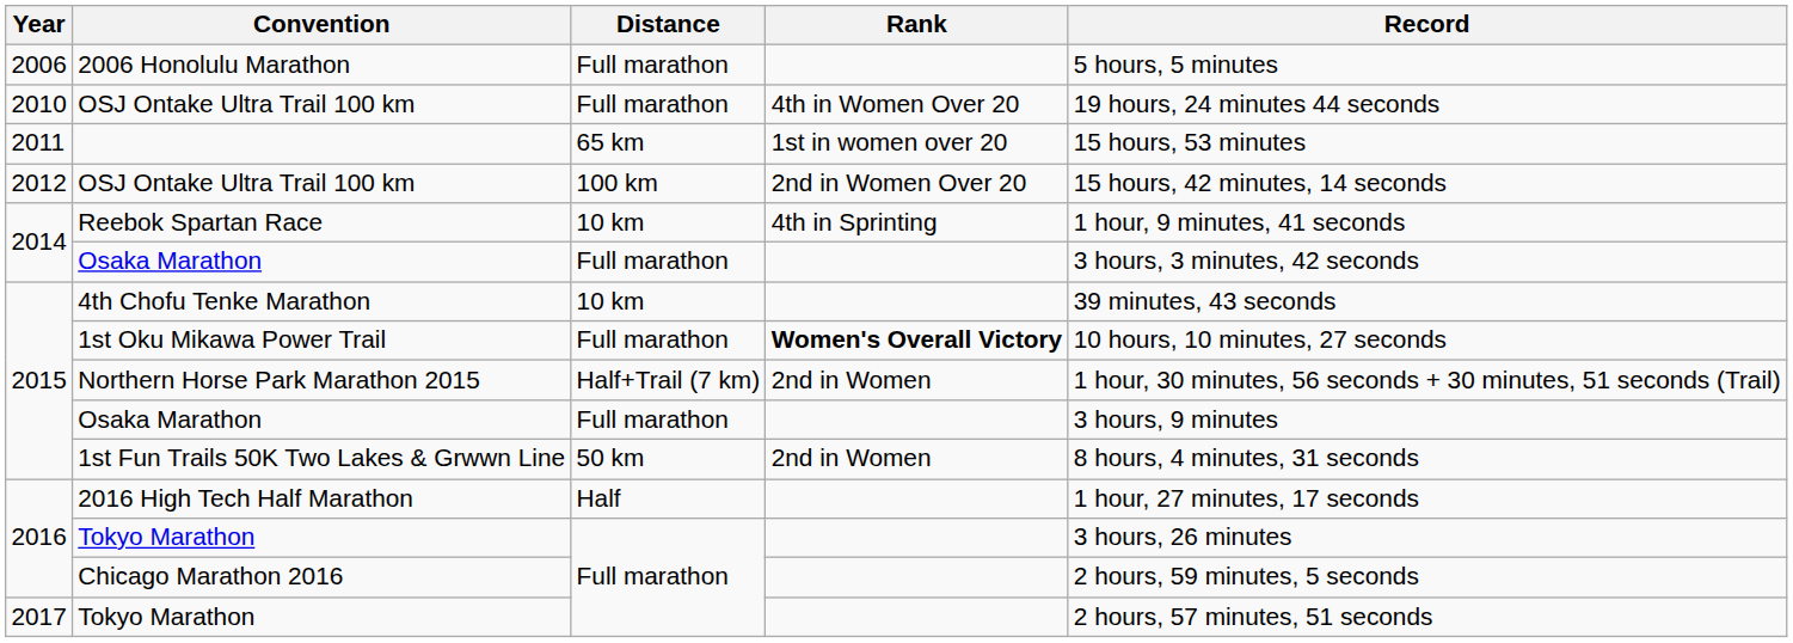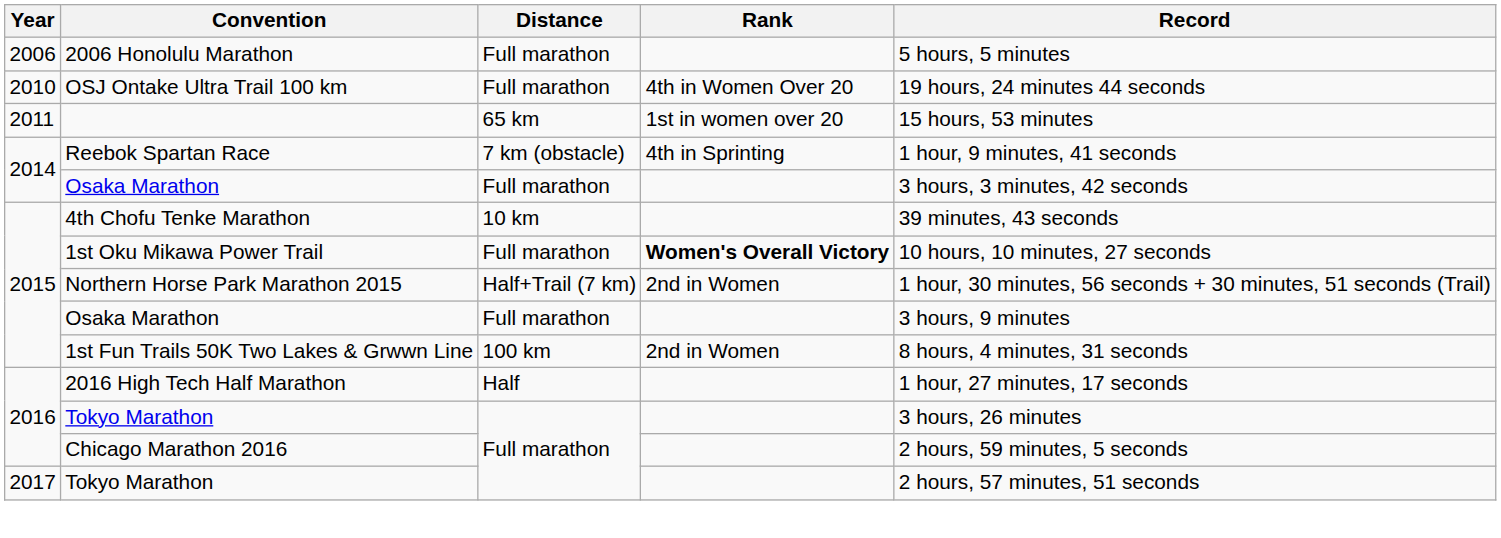- row: 2012 | OSJ Ontake Ultra Trail 100 km | 100 km | 2nd in Women Over 20 | 15 hours, 42 minutes, 14 seconds
Reebok Spartan Race | Distance: 10 km -> 7 km (obstacle)
1st Fun Trails 50K Two Lakes & Grwwn Line | Distance: 50 km -> 100 km
